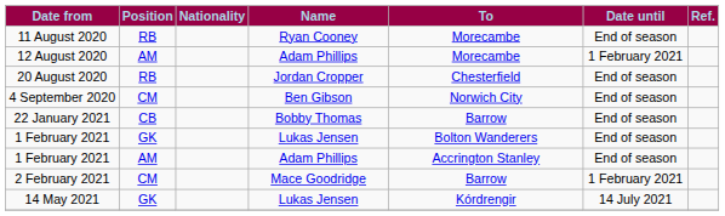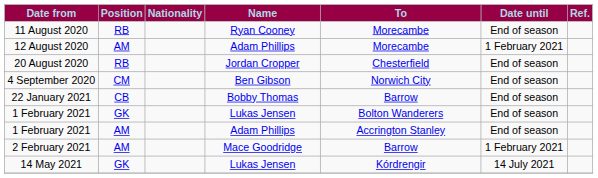2 February 2021 | Position: CM -> AM
